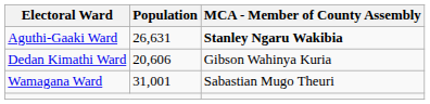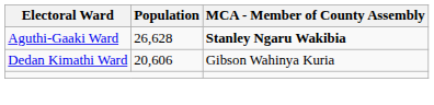Aguthi-Gaaki Ward | Population: 26,631 -> 26,628
- row: Wamagana Ward | 31,001 | Sabastian Mugo Theuri
